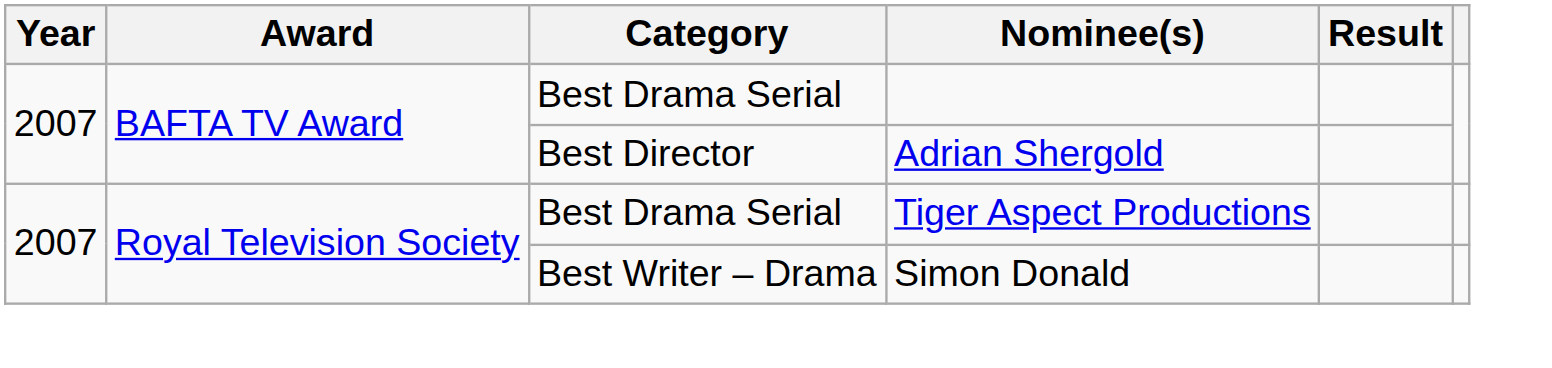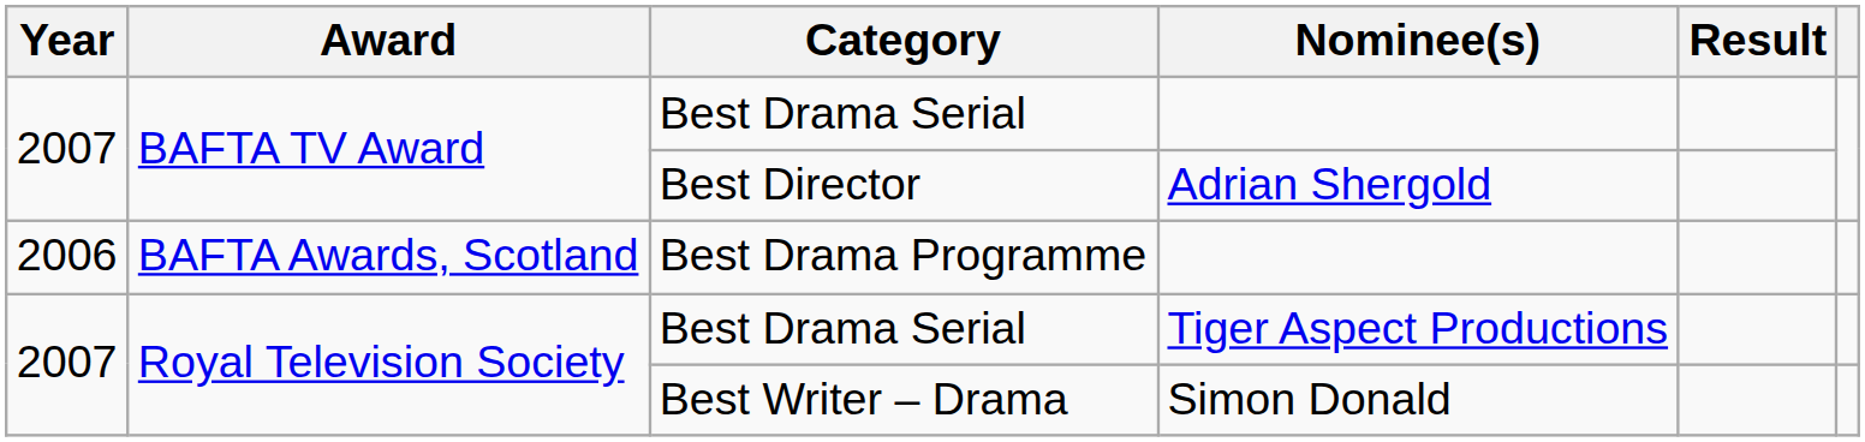+ row: 2006 | BAFTA Awards, Scotland | Best Drama Programme
